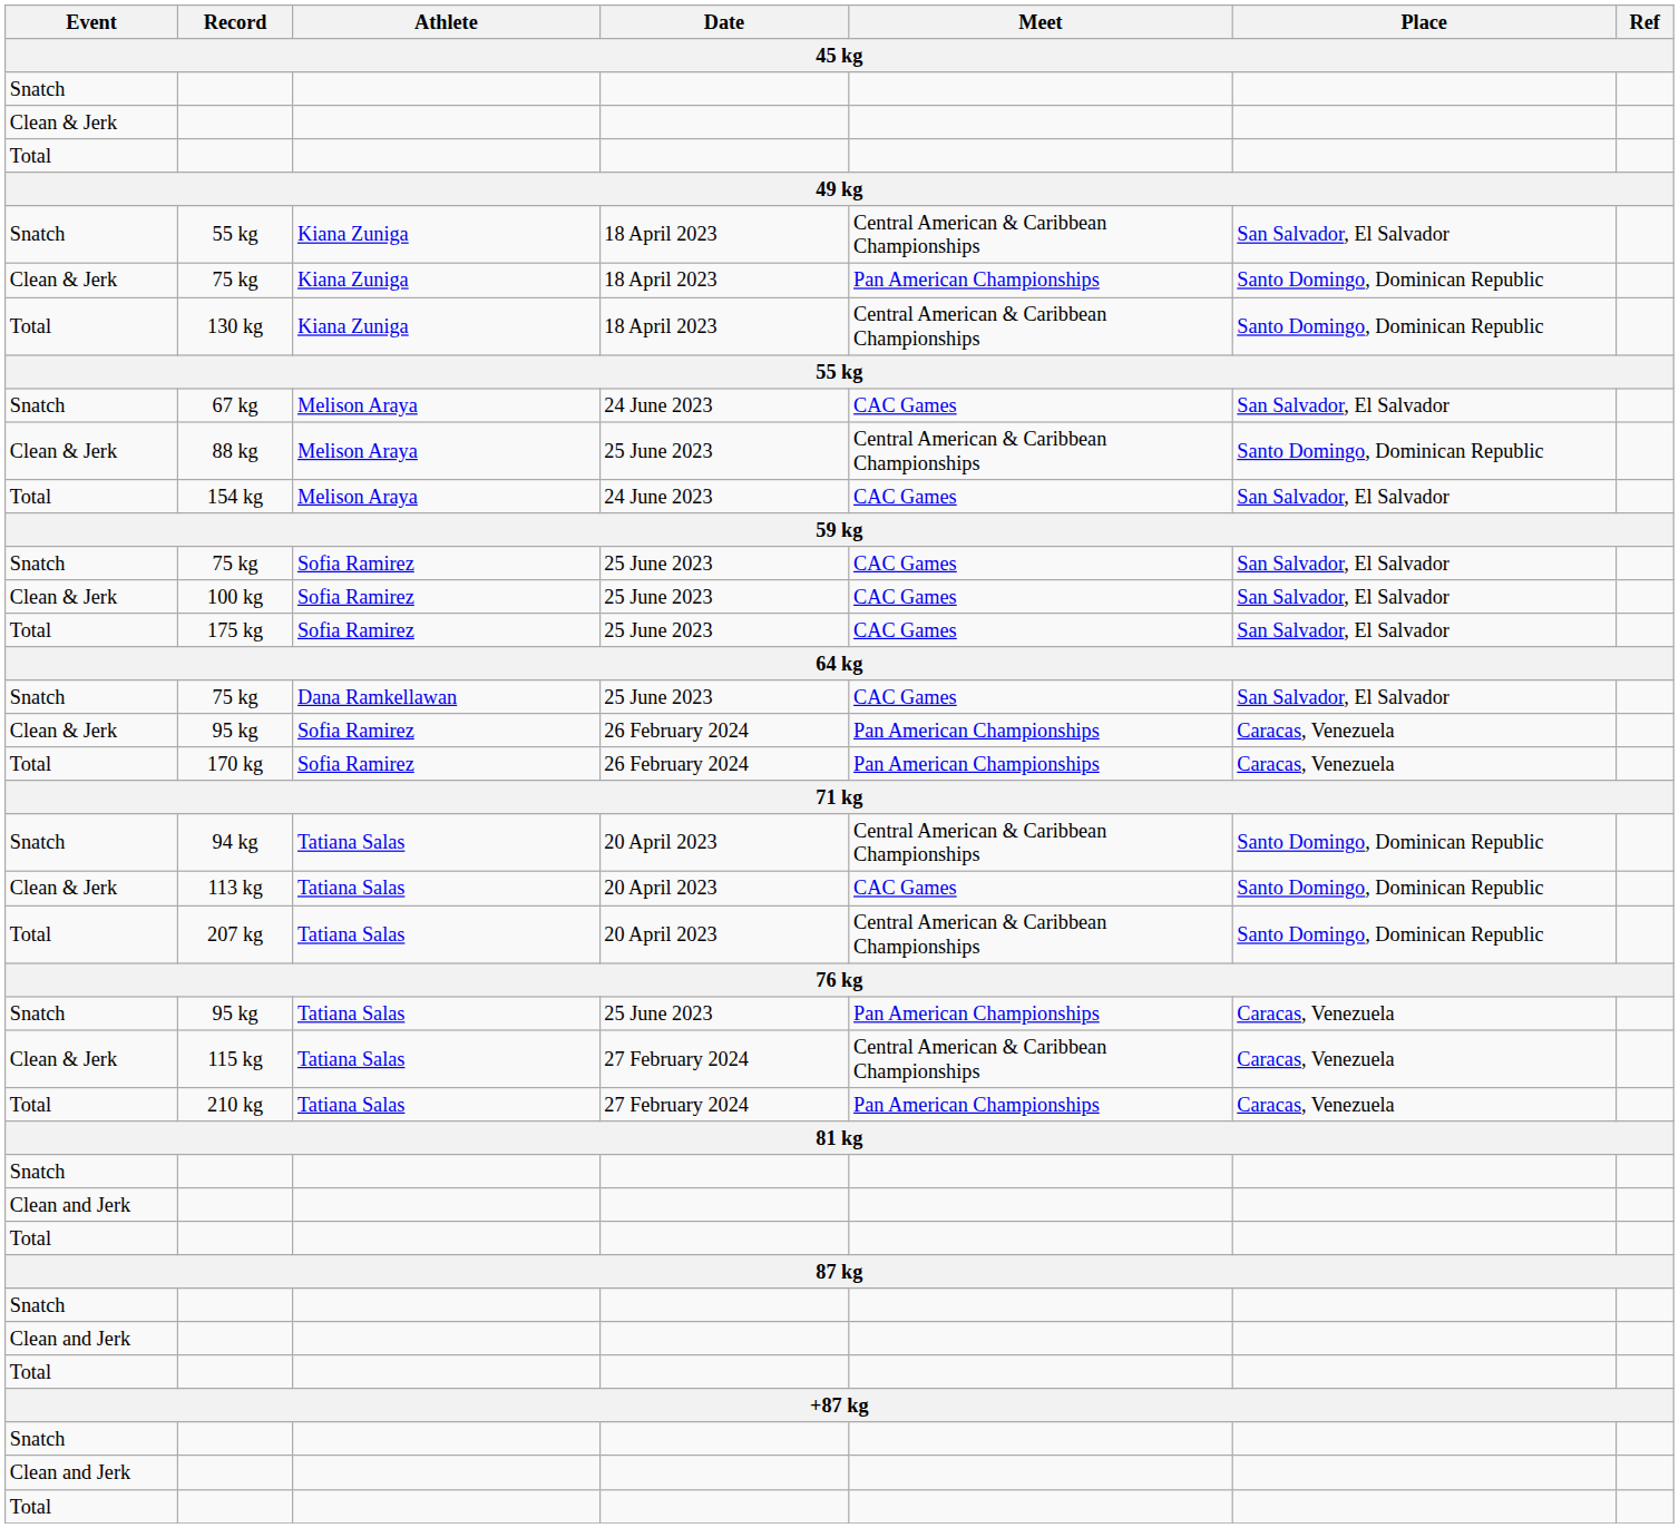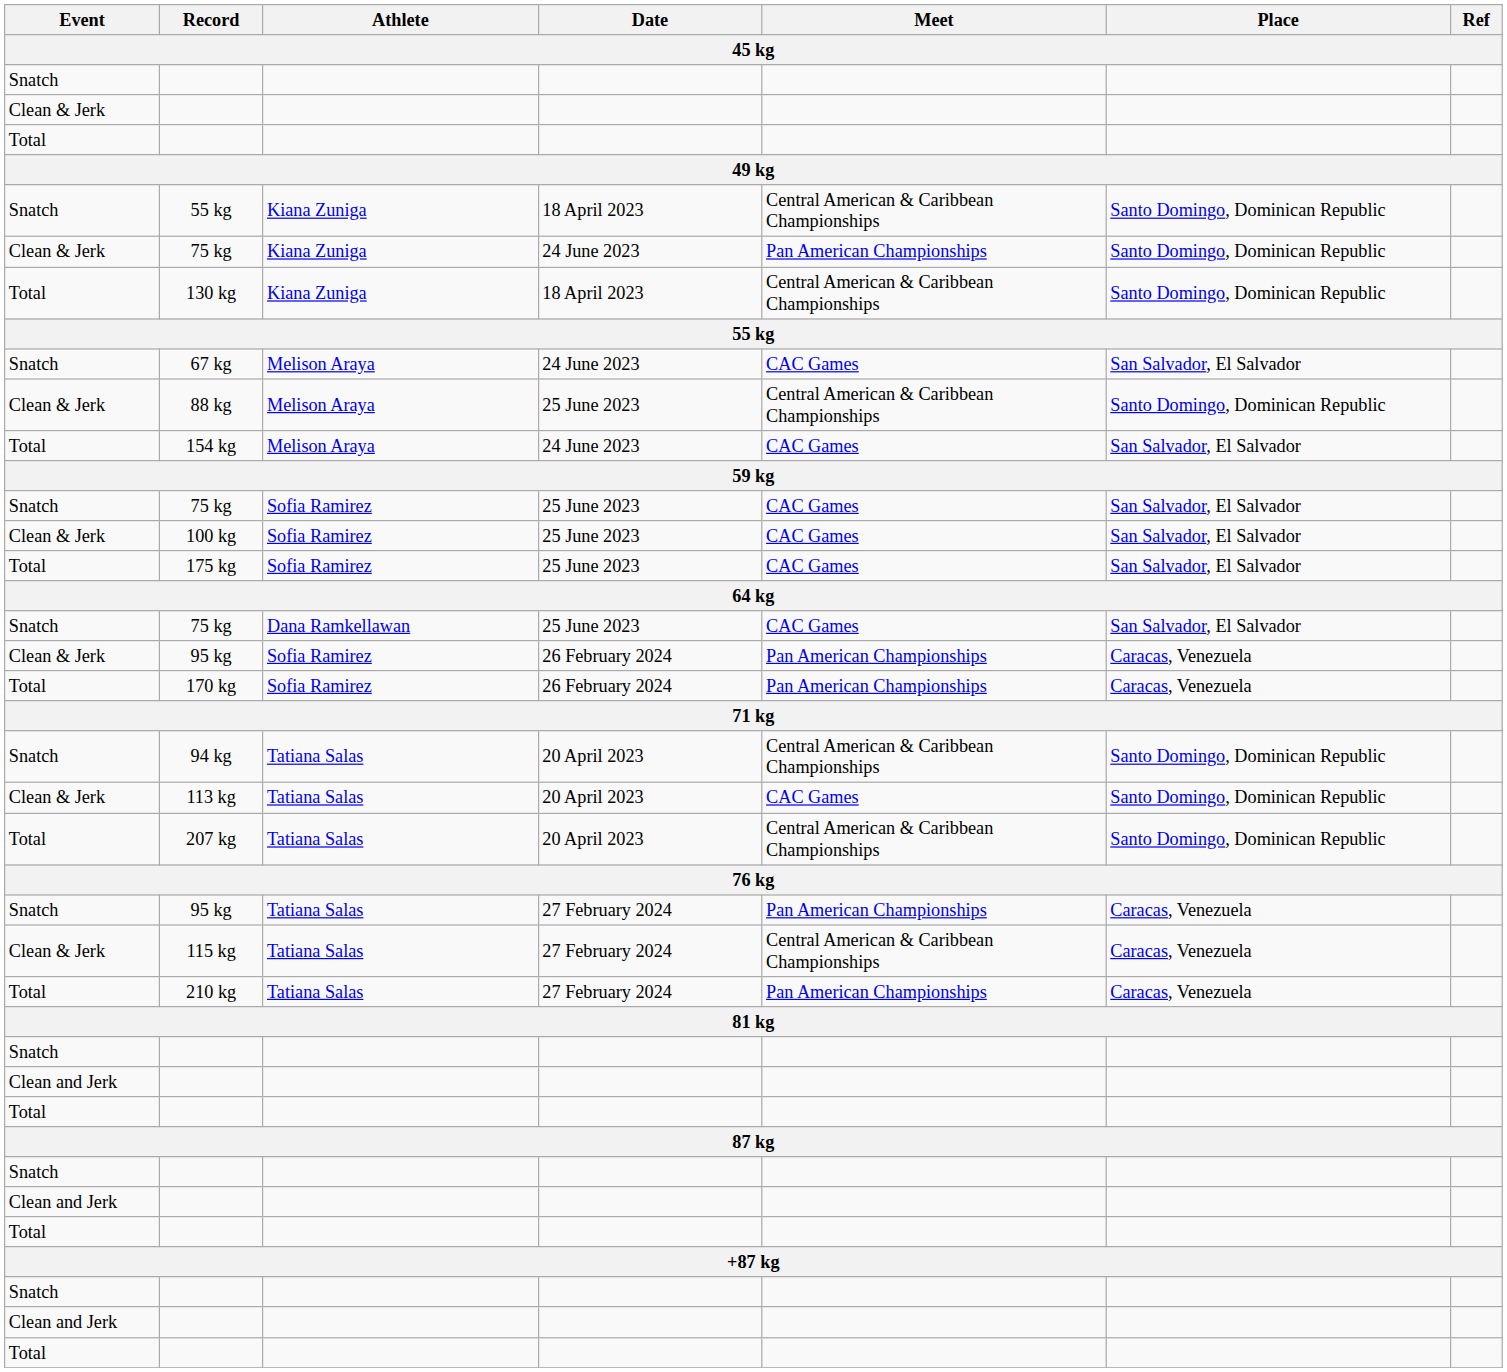Snatch / 55 kg | Place: San Salvador, El Salvador -> Santo Domingo, Dominican Republic
Clean & Jerk / 75 kg | Date: 18 April 2023 -> 24 June 2023
Snatch / 95 kg | Date: 25 June 2023 -> 27 February 2024
